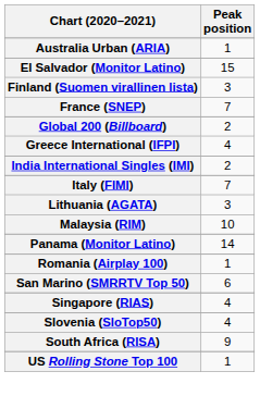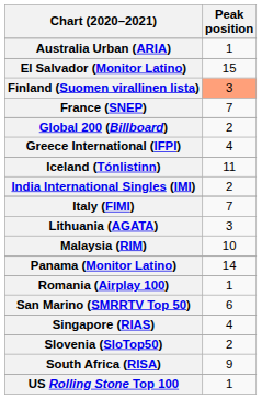Finland (Suomen virallinen lista) | Peak position: no background -> lightsalmon background
+ row: Iceland (Tónlistinn) | 11
Slovenia (SloTop50) | Peak position: 4 -> 2
